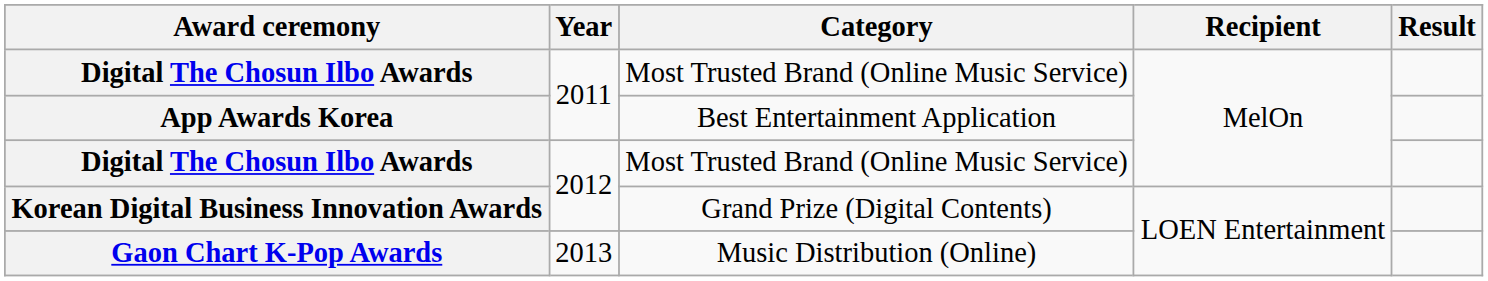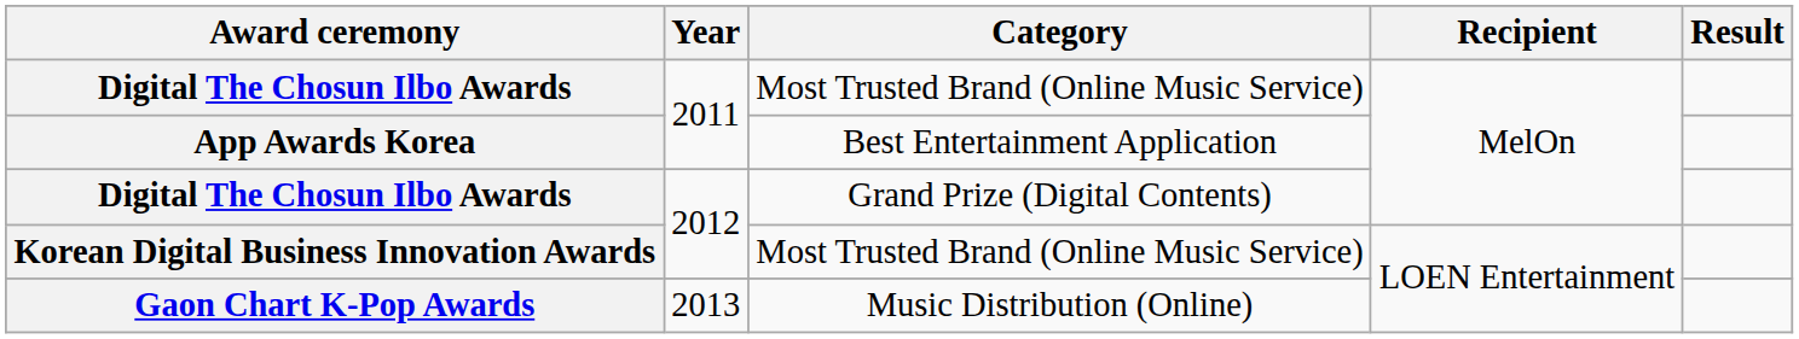Digital The Chosun Ilbo Awards / 2012 | Category: Most Trusted Brand (Online Music Service) -> Grand Prize (Digital Contents)
Korean Digital Business Innovation Awards | Category: Grand Prize (Digital Contents) -> Most Trusted Brand (Online Music Service)
